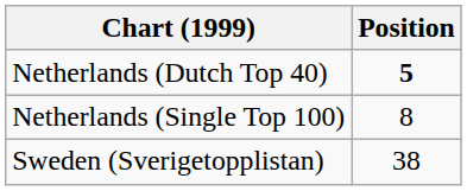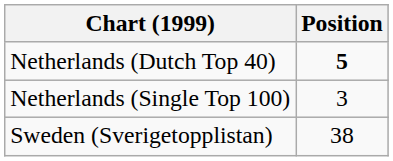Netherlands (Single Top 100) | Position: 8 -> 3
